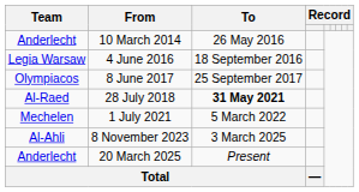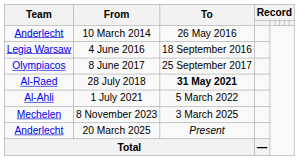1 July 2021 | Team: Mechelen -> Al-Ahli
8 November 2023 | Team: Al-Ahli -> Mechelen
